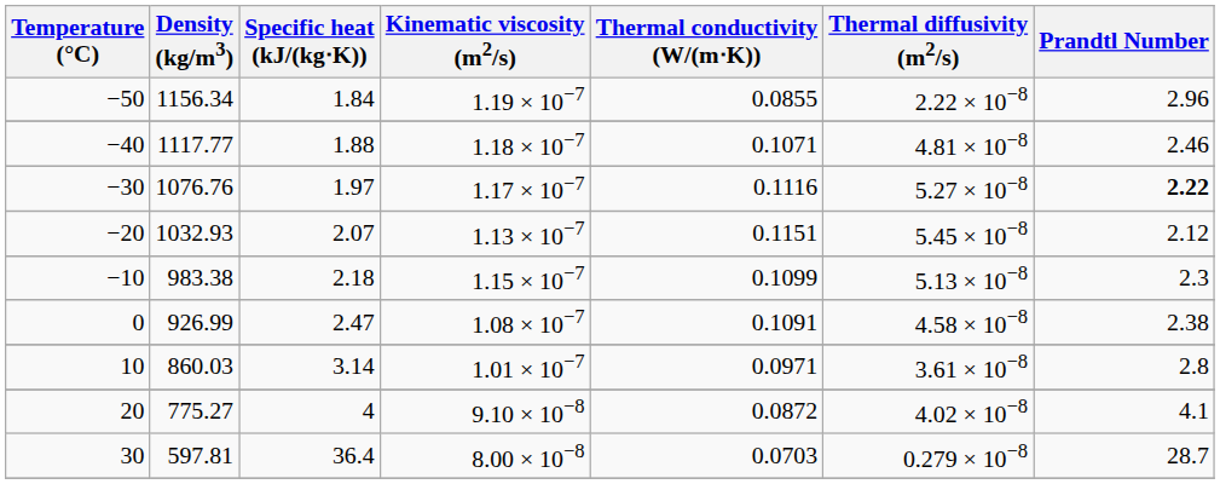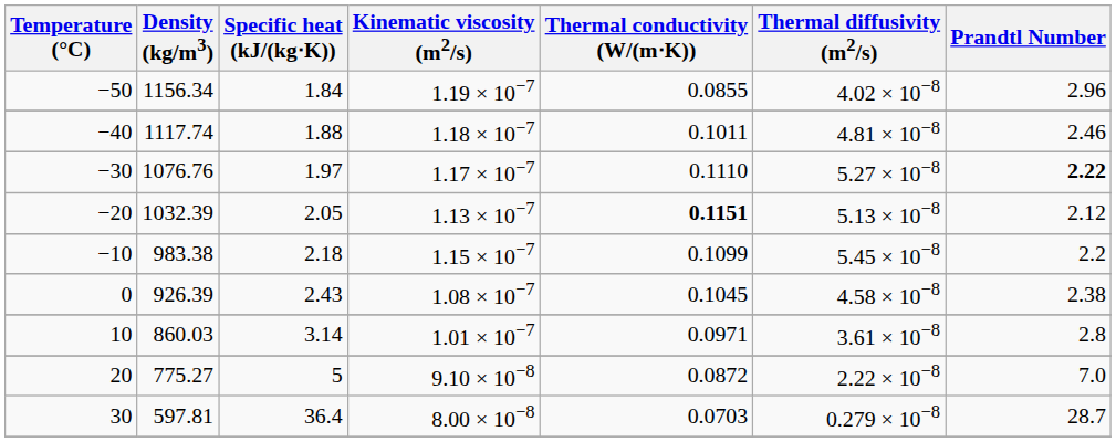−50 | Thermal diffusivity (m2/s): 2.22 × 10−8 -> 4.02 × 10−8
−40 | Density (kg/m3): 1117.77 -> 1117.74
−40 | Thermal conductivity (W/(m⋅K)): 0.1071 -> 0.1011
−30 | Thermal conductivity (W/(m⋅K)): 0.1116 -> 0.1110
−20 | Density (kg/m3): 1032.93 -> 1032.39
−20 | Specific heat (kJ/(kg⋅K)): 2.07 -> 2.05
−20 | Thermal conductivity (W/(m⋅K)): normal -> bold
−20 | Thermal diffusivity (m2/s): 5.45 × 10−8 -> 5.13 × 10−8
−10 | Thermal diffusivity (m2/s): 5.13 × 10−8 -> 5.45 × 10−8
−10 | Prandtl Number: 2.3 -> 2.2
0 | Density (kg/m3): 926.99 -> 926.39
0 | Specific heat (kJ/(kg⋅K)): 2.47 -> 2.43
0 | Thermal conductivity (W/(m⋅K)): 0.1091 -> 0.1045
20 | Specific heat (kJ/(kg⋅K)): 4 -> 5
20 | Thermal diffusivity (m2/s): 4.02 × 10−8 -> 2.22 × 10−8
20 | Prandtl Number: 4.1 -> 7.0
